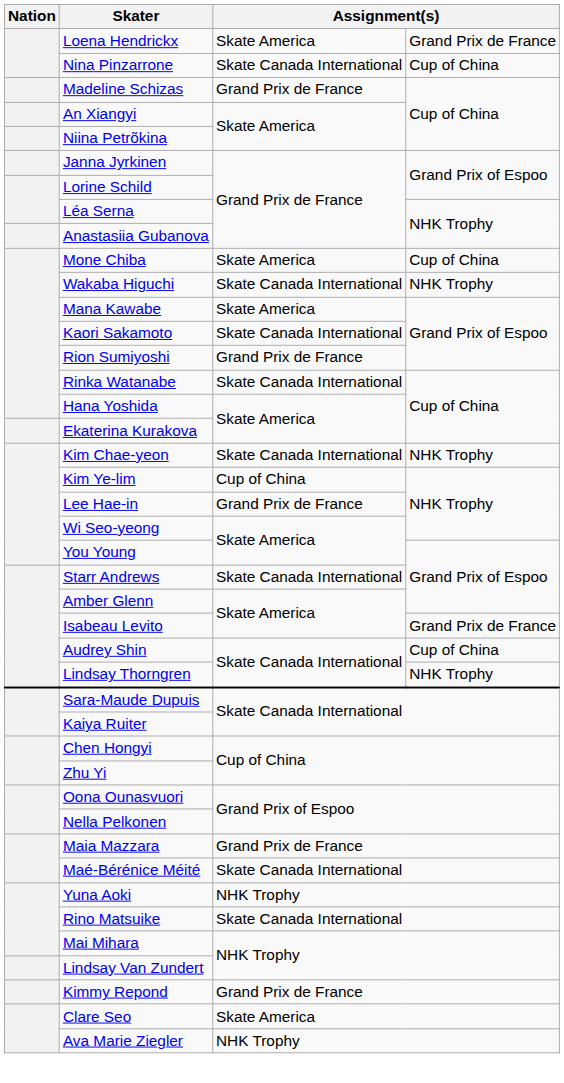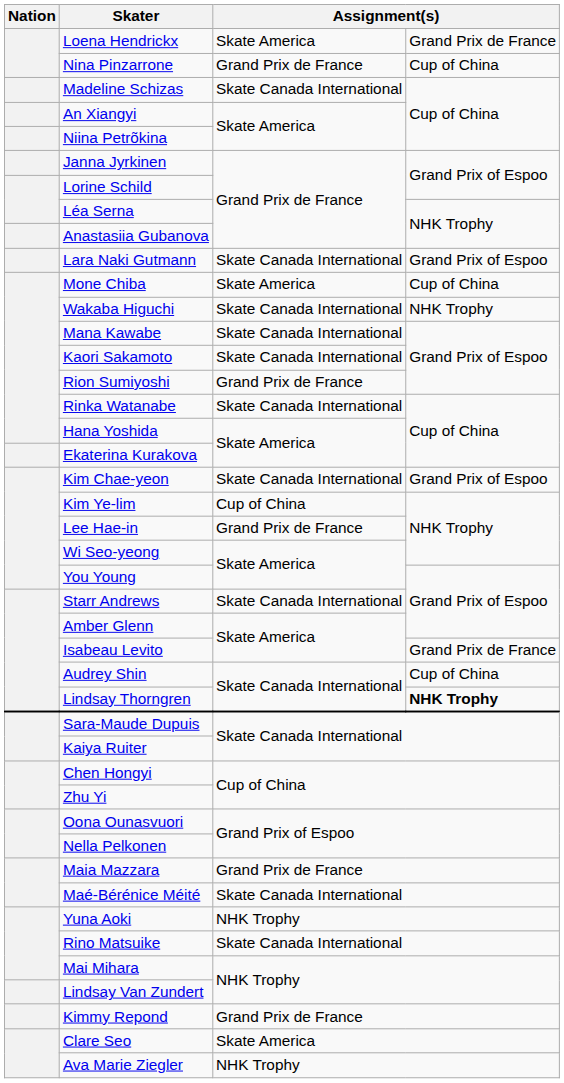Nina Pinzarrone | column 3: Skate Canada International -> Grand Prix de France
Madeline Schizas | column 3: Grand Prix de France -> Skate Canada International
+ row: Lara Naki Gutmann | Skate Canada International | Grand Prix of Espoo
Mana Kawabe | column 3: Skate America -> Skate Canada International
Kim Chae-yeon | column 4: NHK Trophy -> Grand Prix of Espoo
Lindsay Thorngren | column 4: normal -> bold
